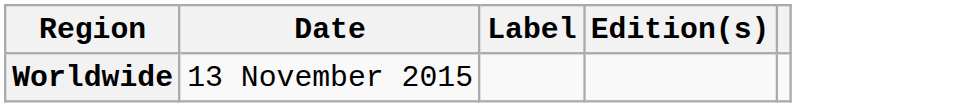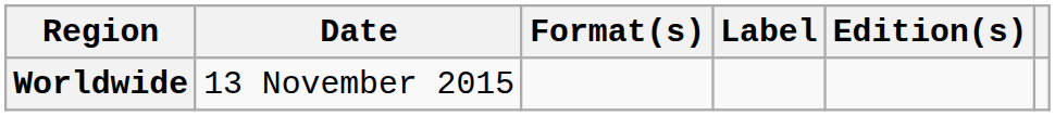+ column: Format(s)
